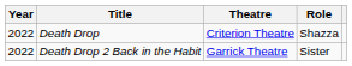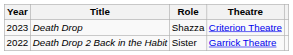columns swapped: Role <-> Theatre
Death Drop | Year: 2022 -> 2023
